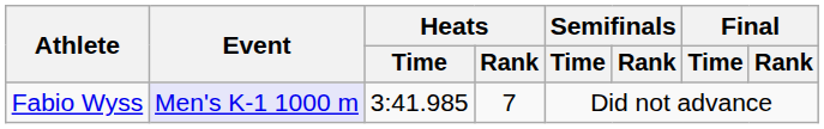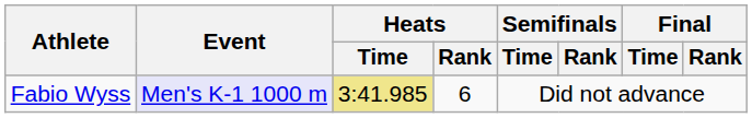Fabio Wyss | Heats / Time: no background -> khaki background
Fabio Wyss | Heats / Rank: 7 -> 6
